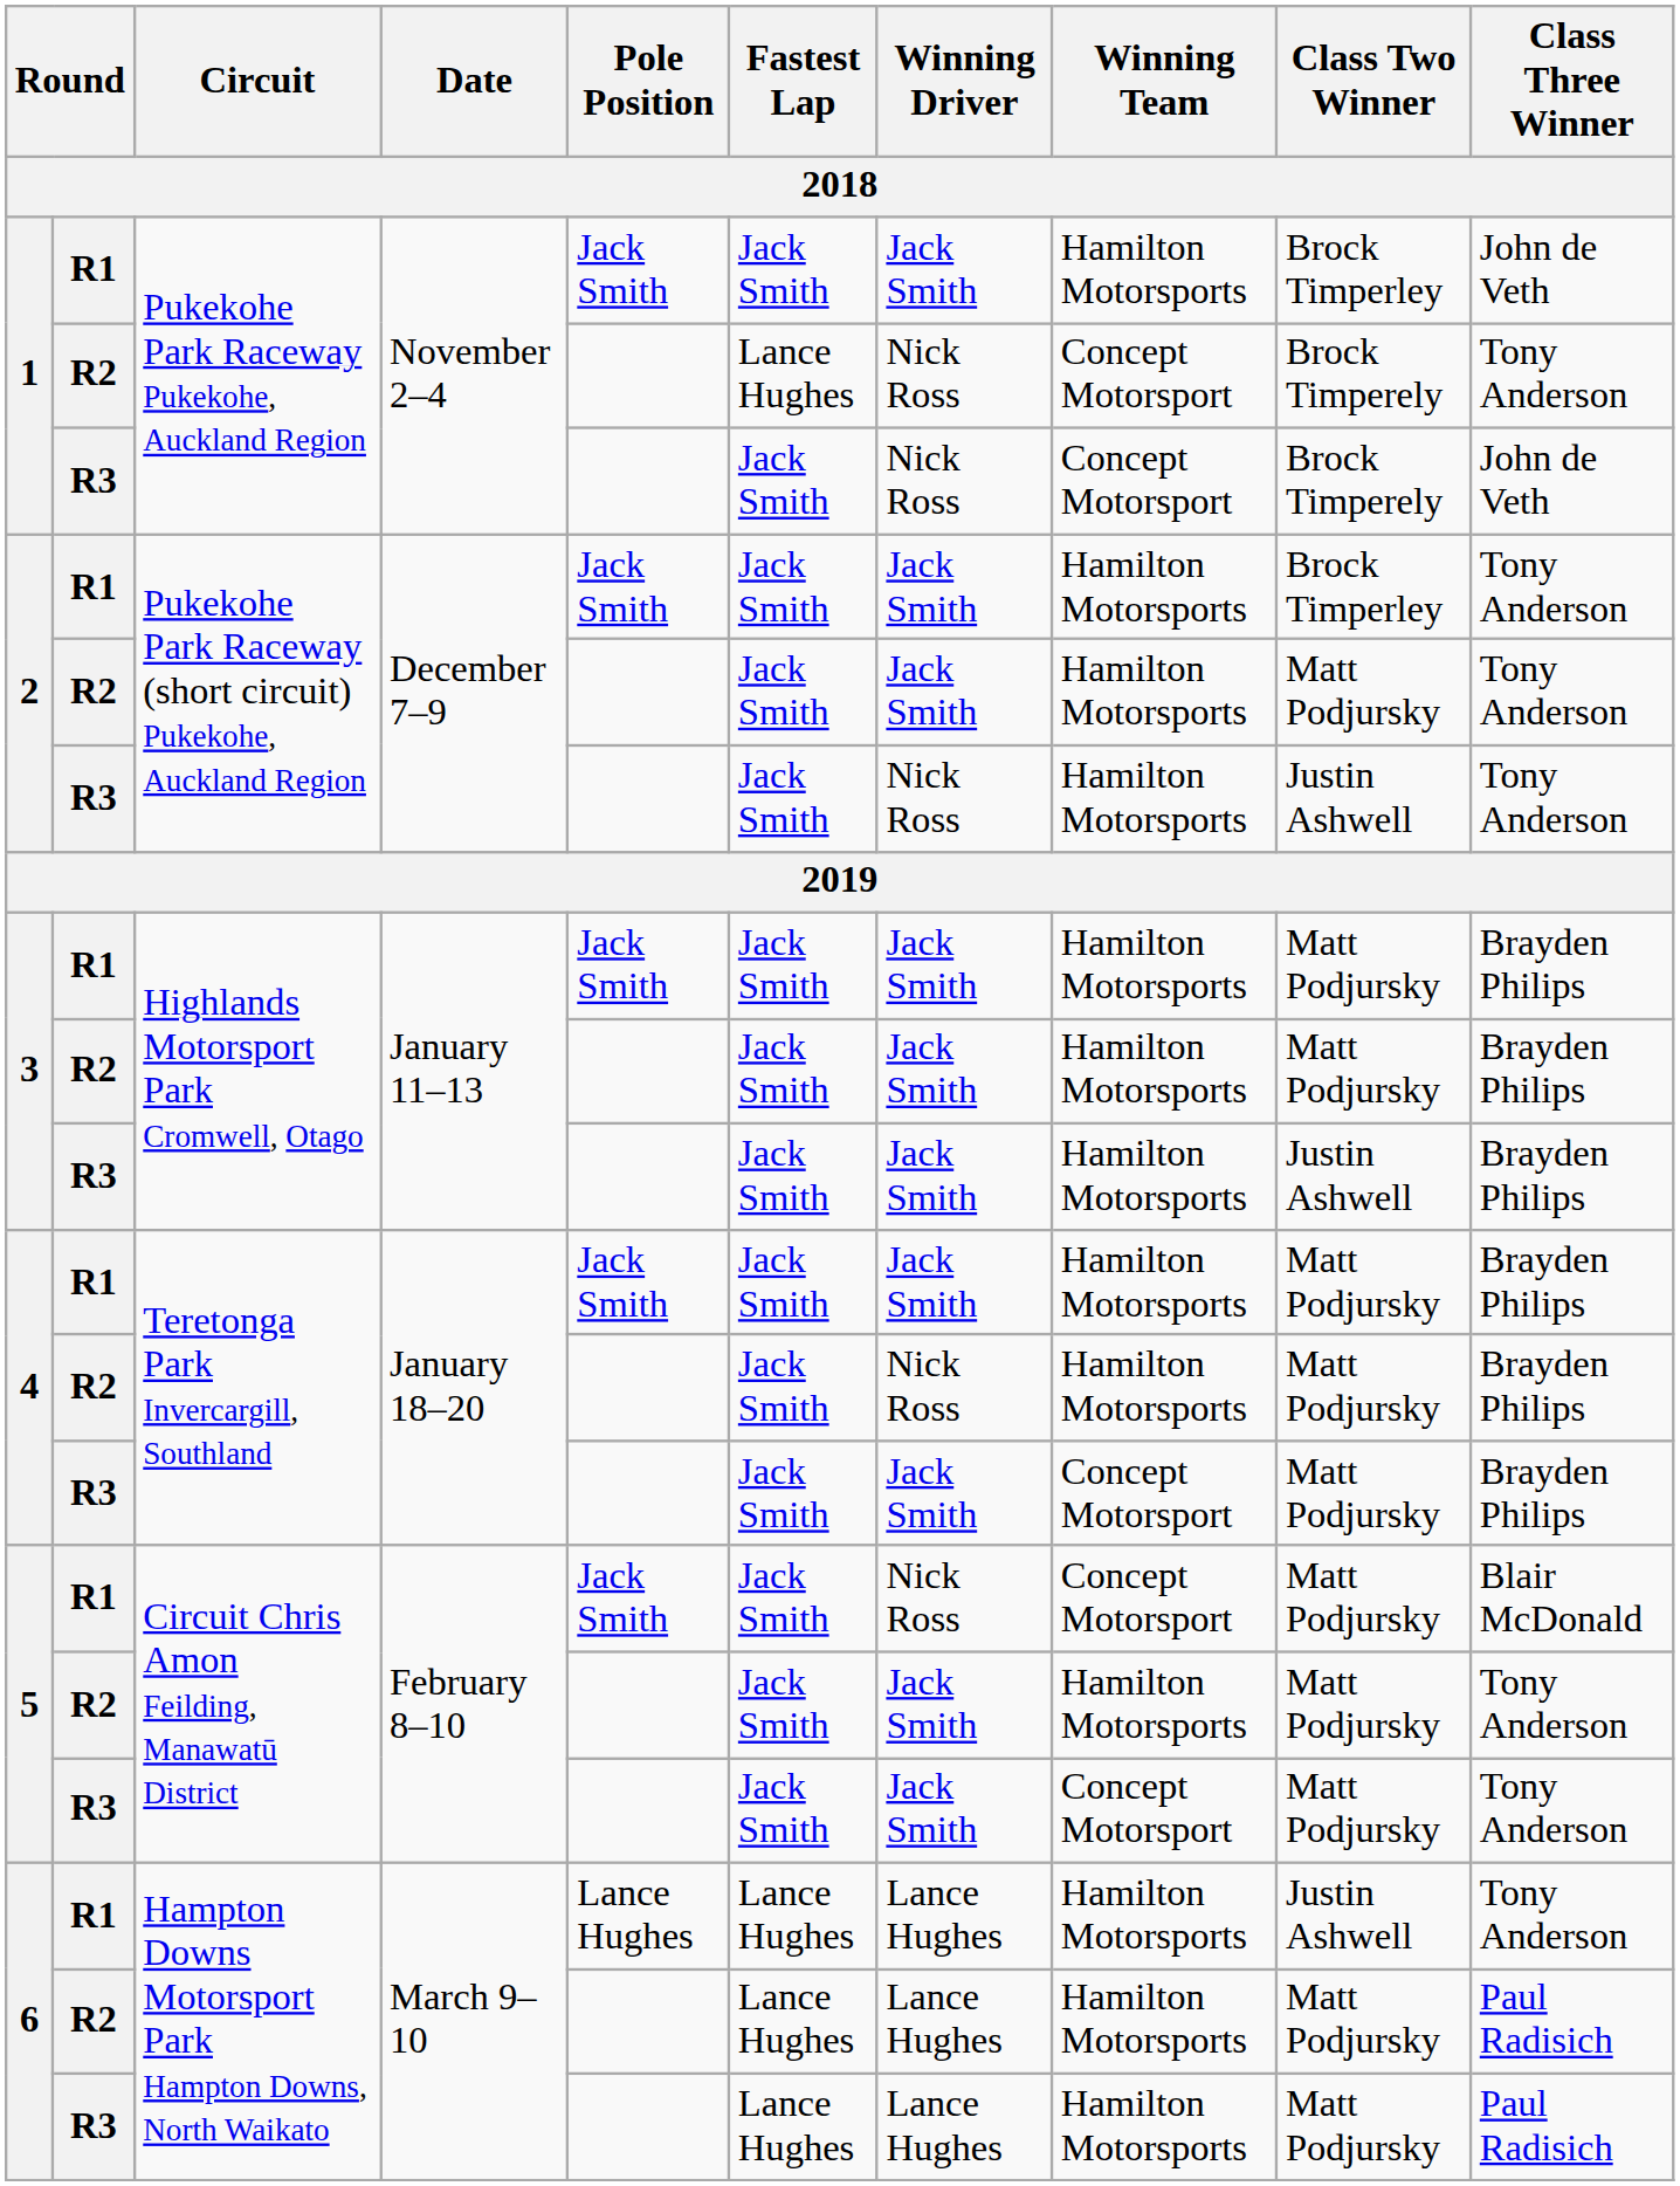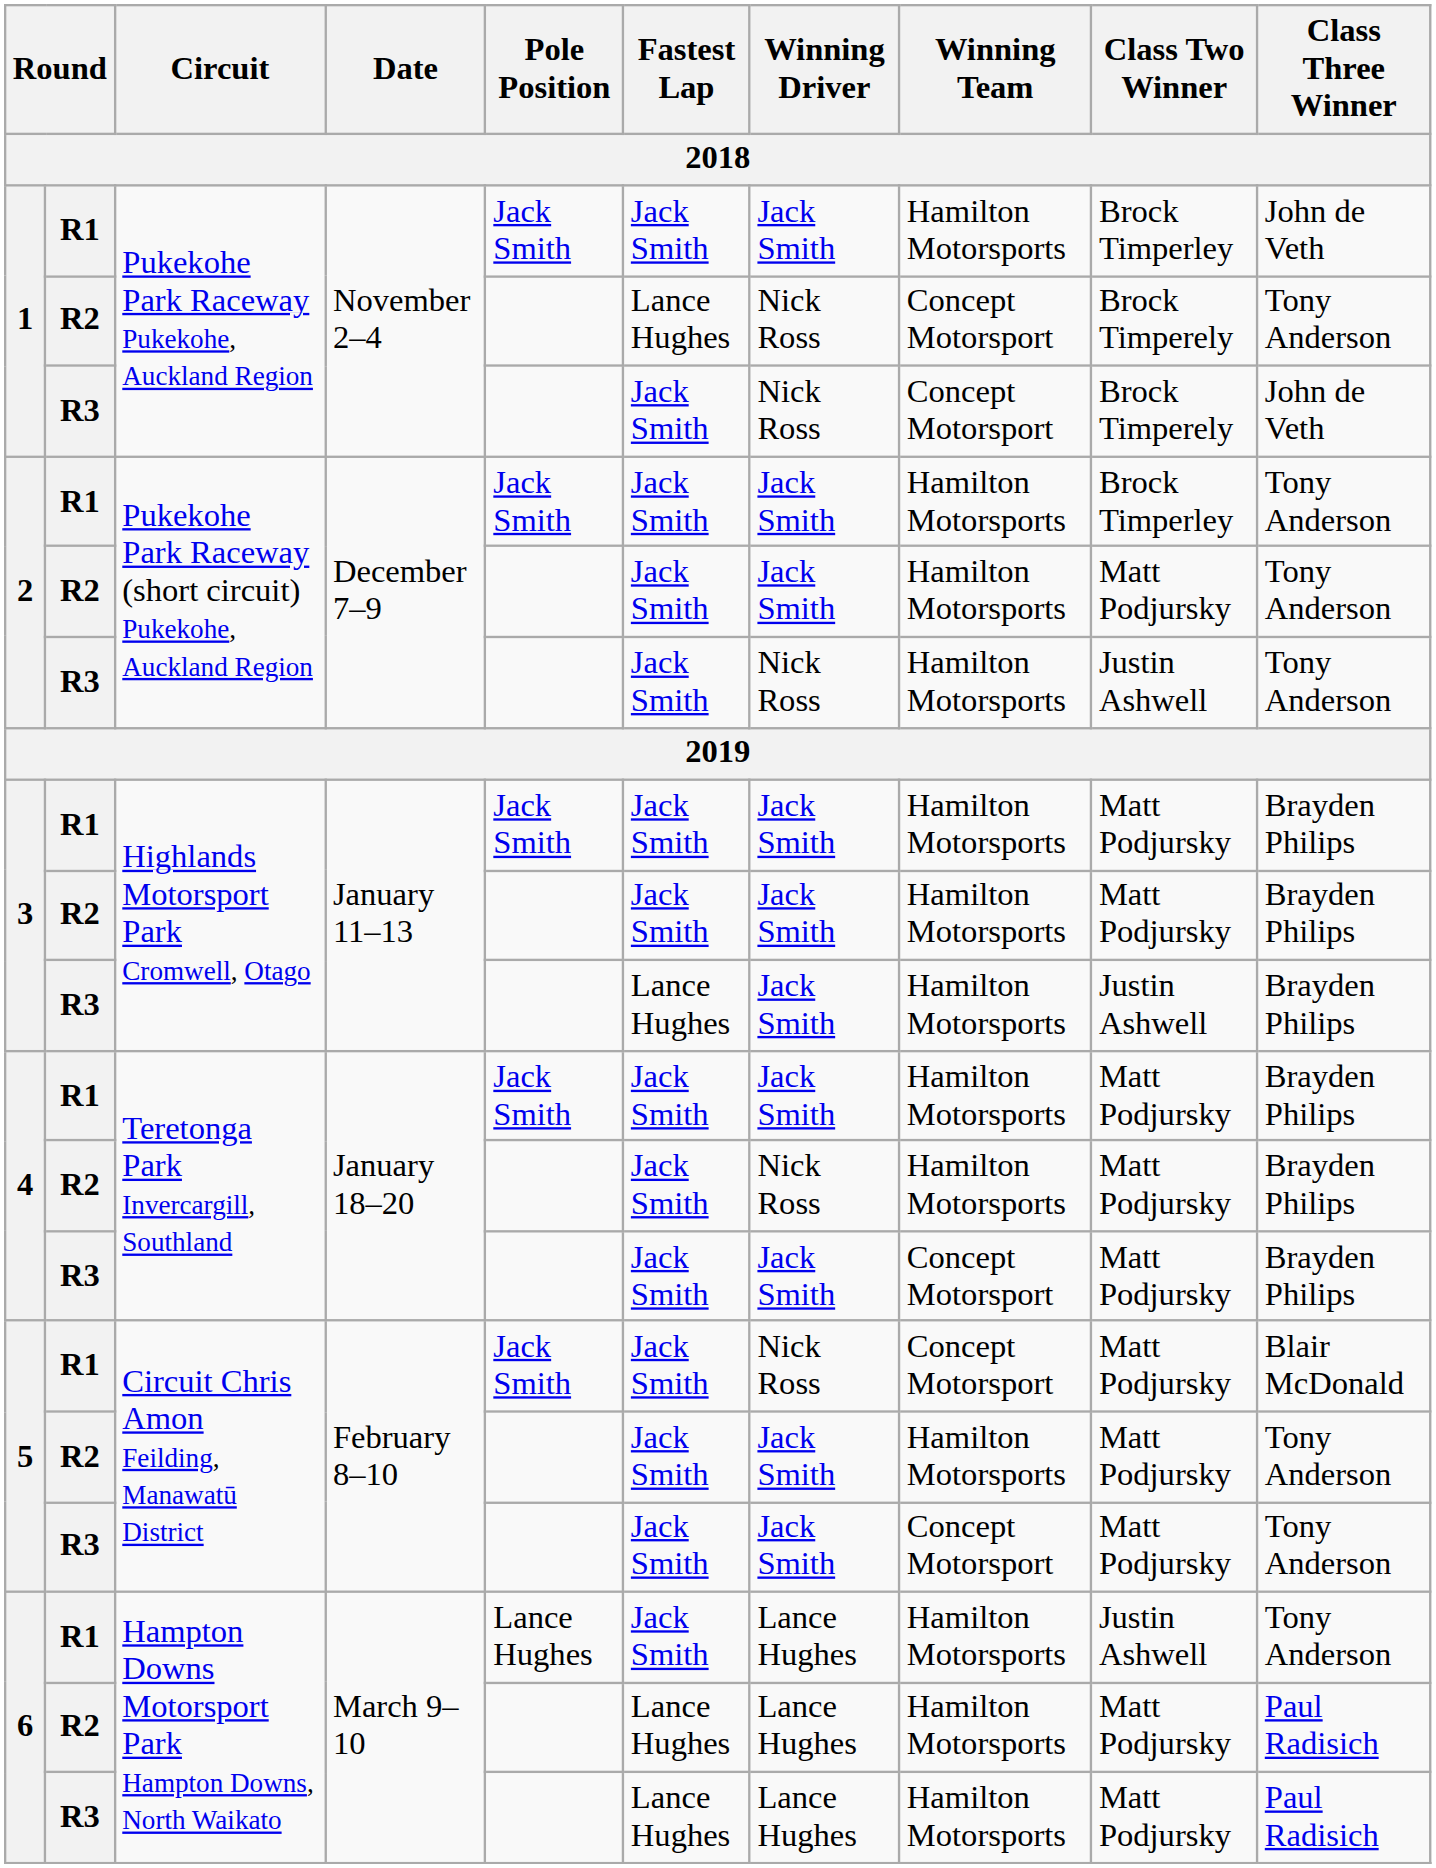3 / R3 | Fastest Lap: Jack Smith -> Lance Hughes
6 / R1 | Fastest Lap: Lance Hughes -> Jack Smith
